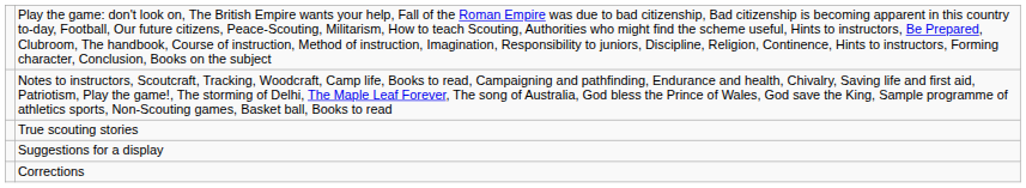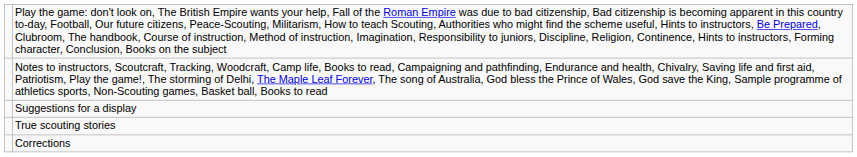rows swapped: Suggestions for a display <-> True scouting stories
